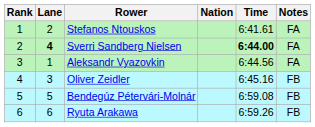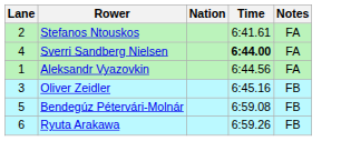- column: Rank | 1 | 2 | 3 | 4 | 5 | 6
Sverri Sandberg Nielsen | Lane: bold -> normal
